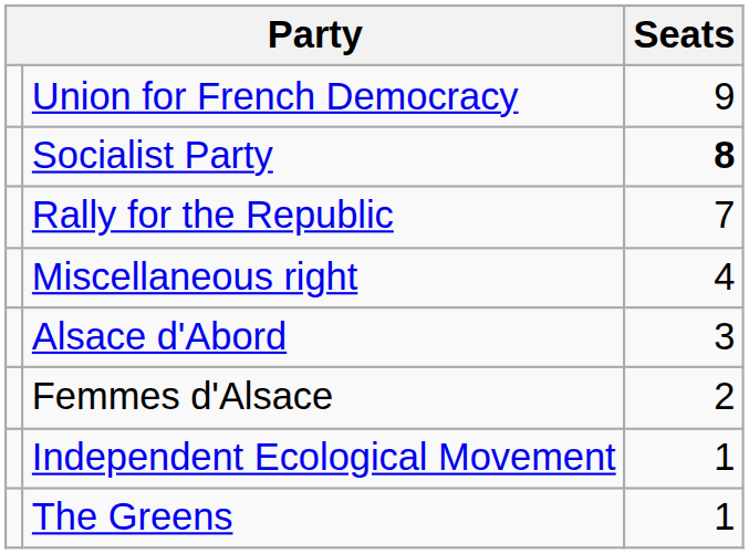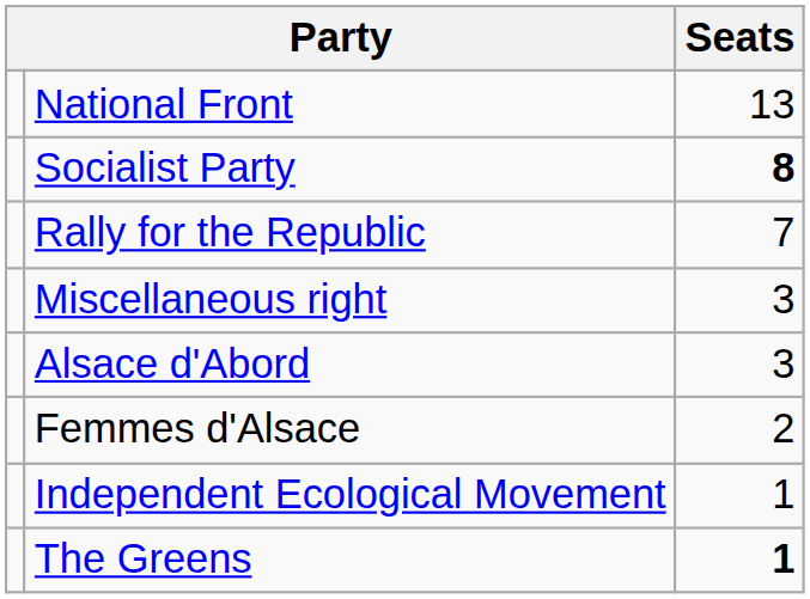+ row: National Front | 13
- row: Union for French Democracy | 9
Miscellaneous right | Seats: 4 -> 3
The Greens | Seats: normal -> bold
